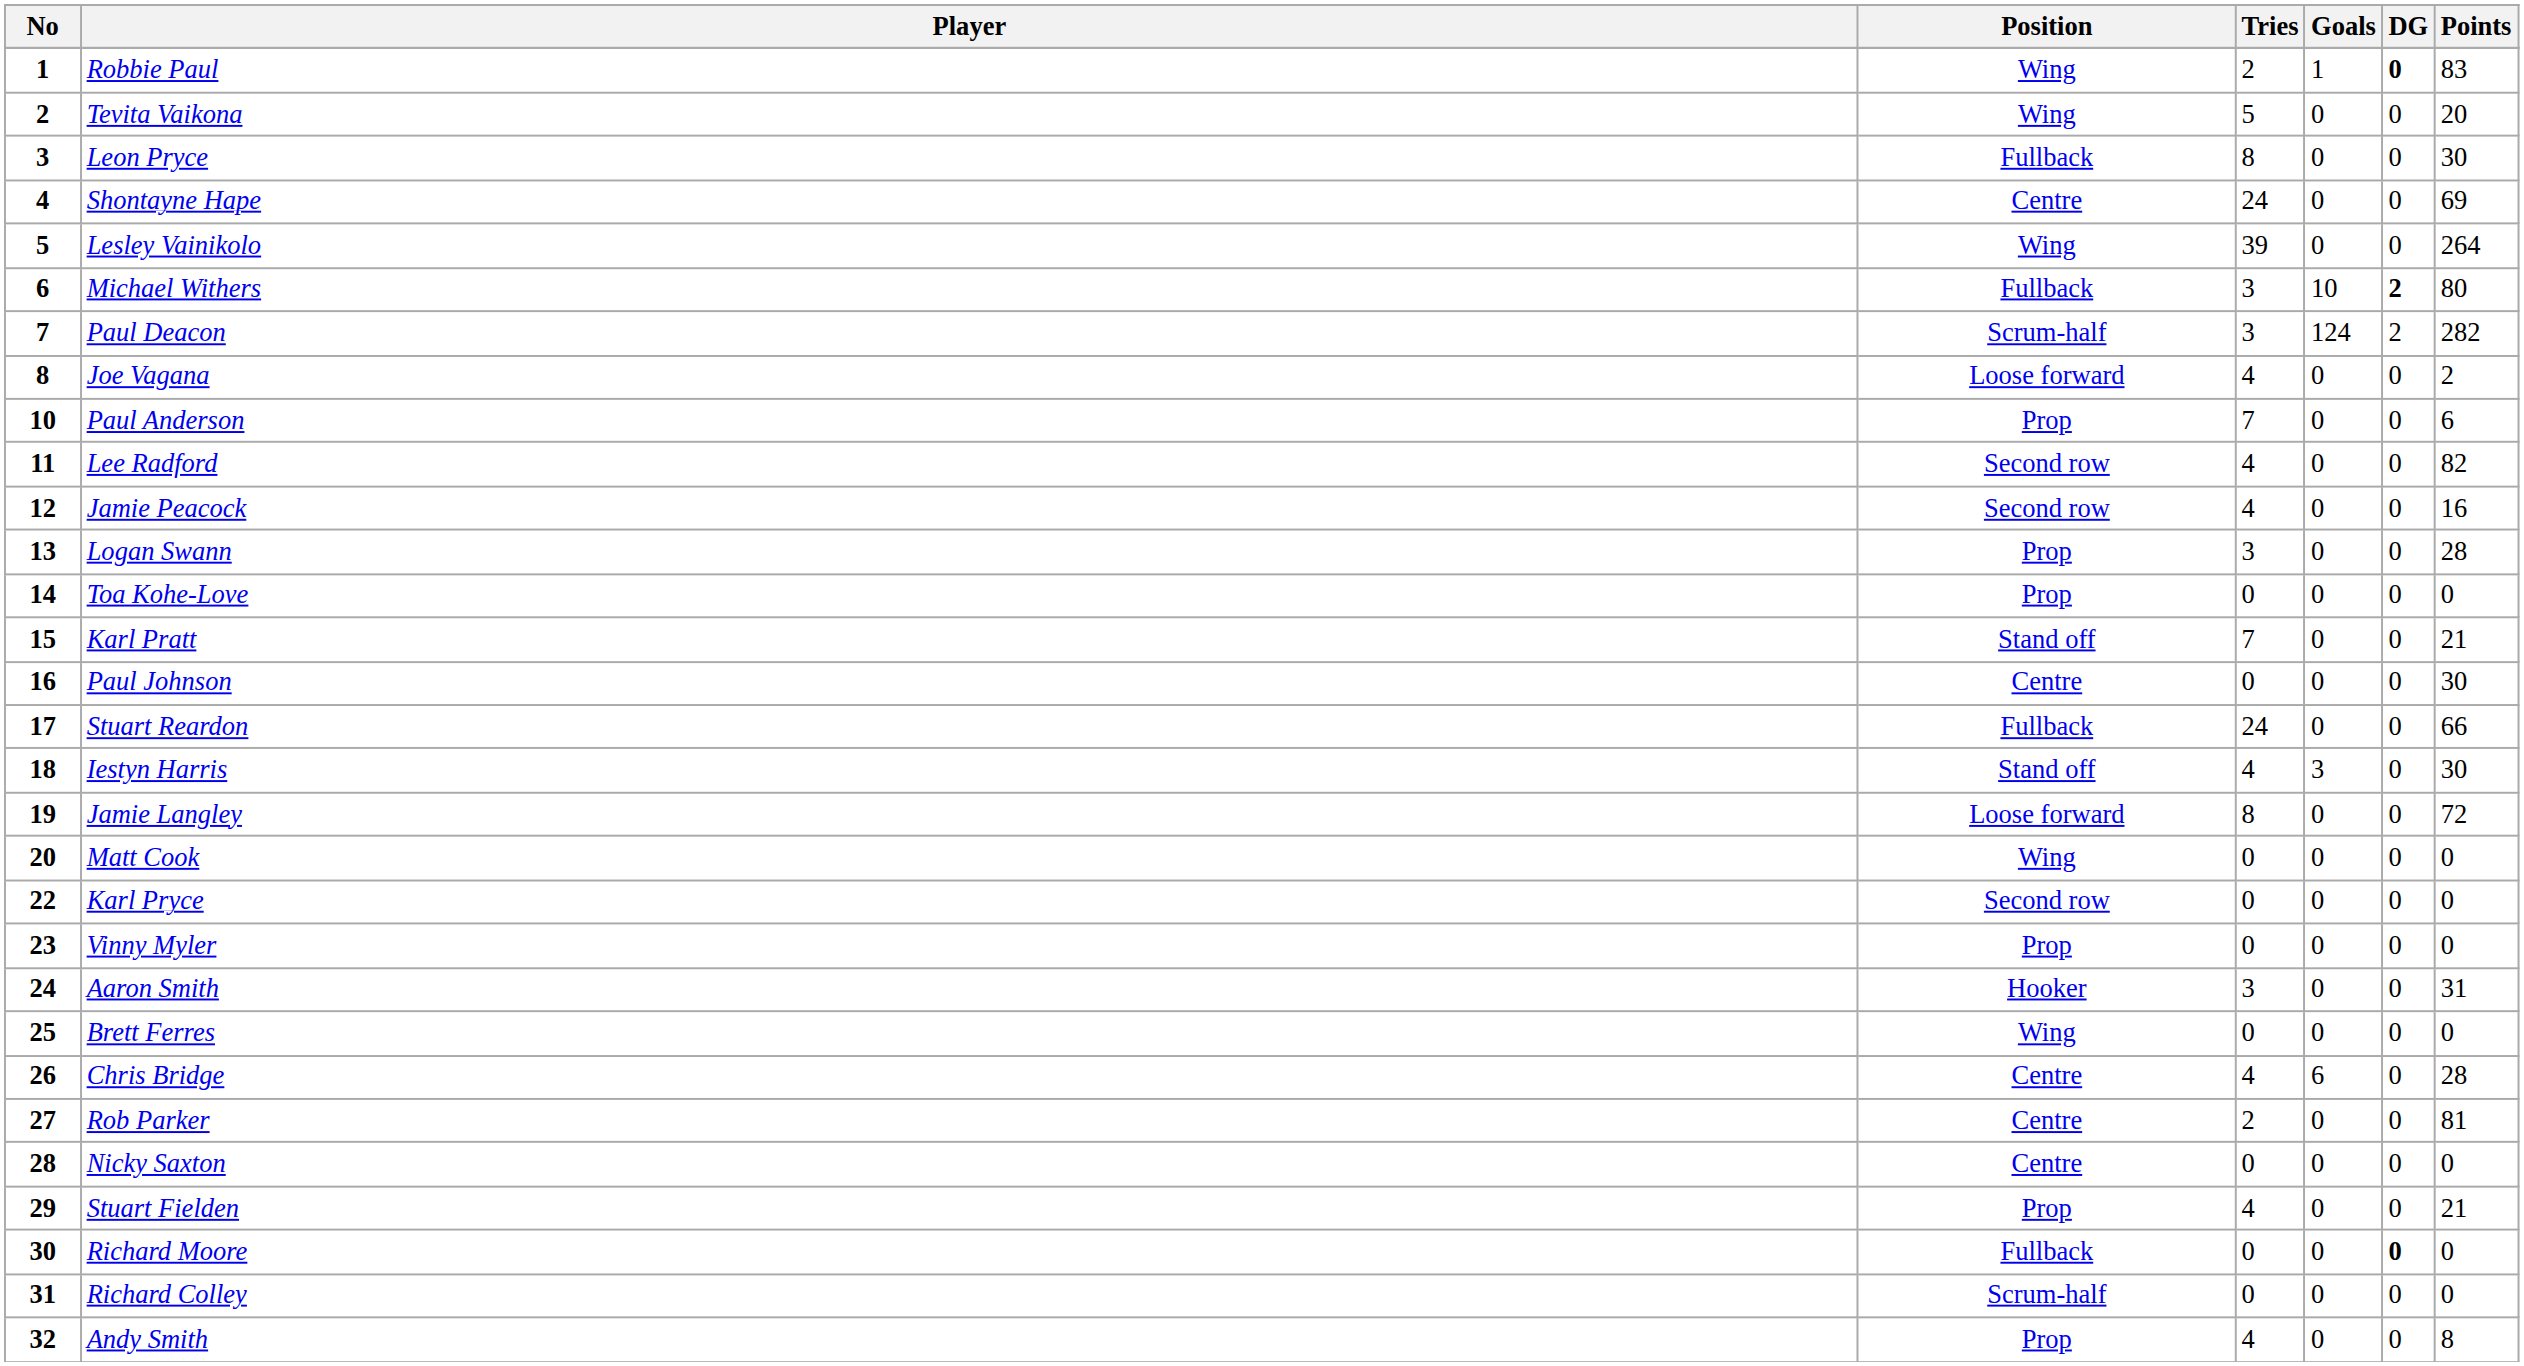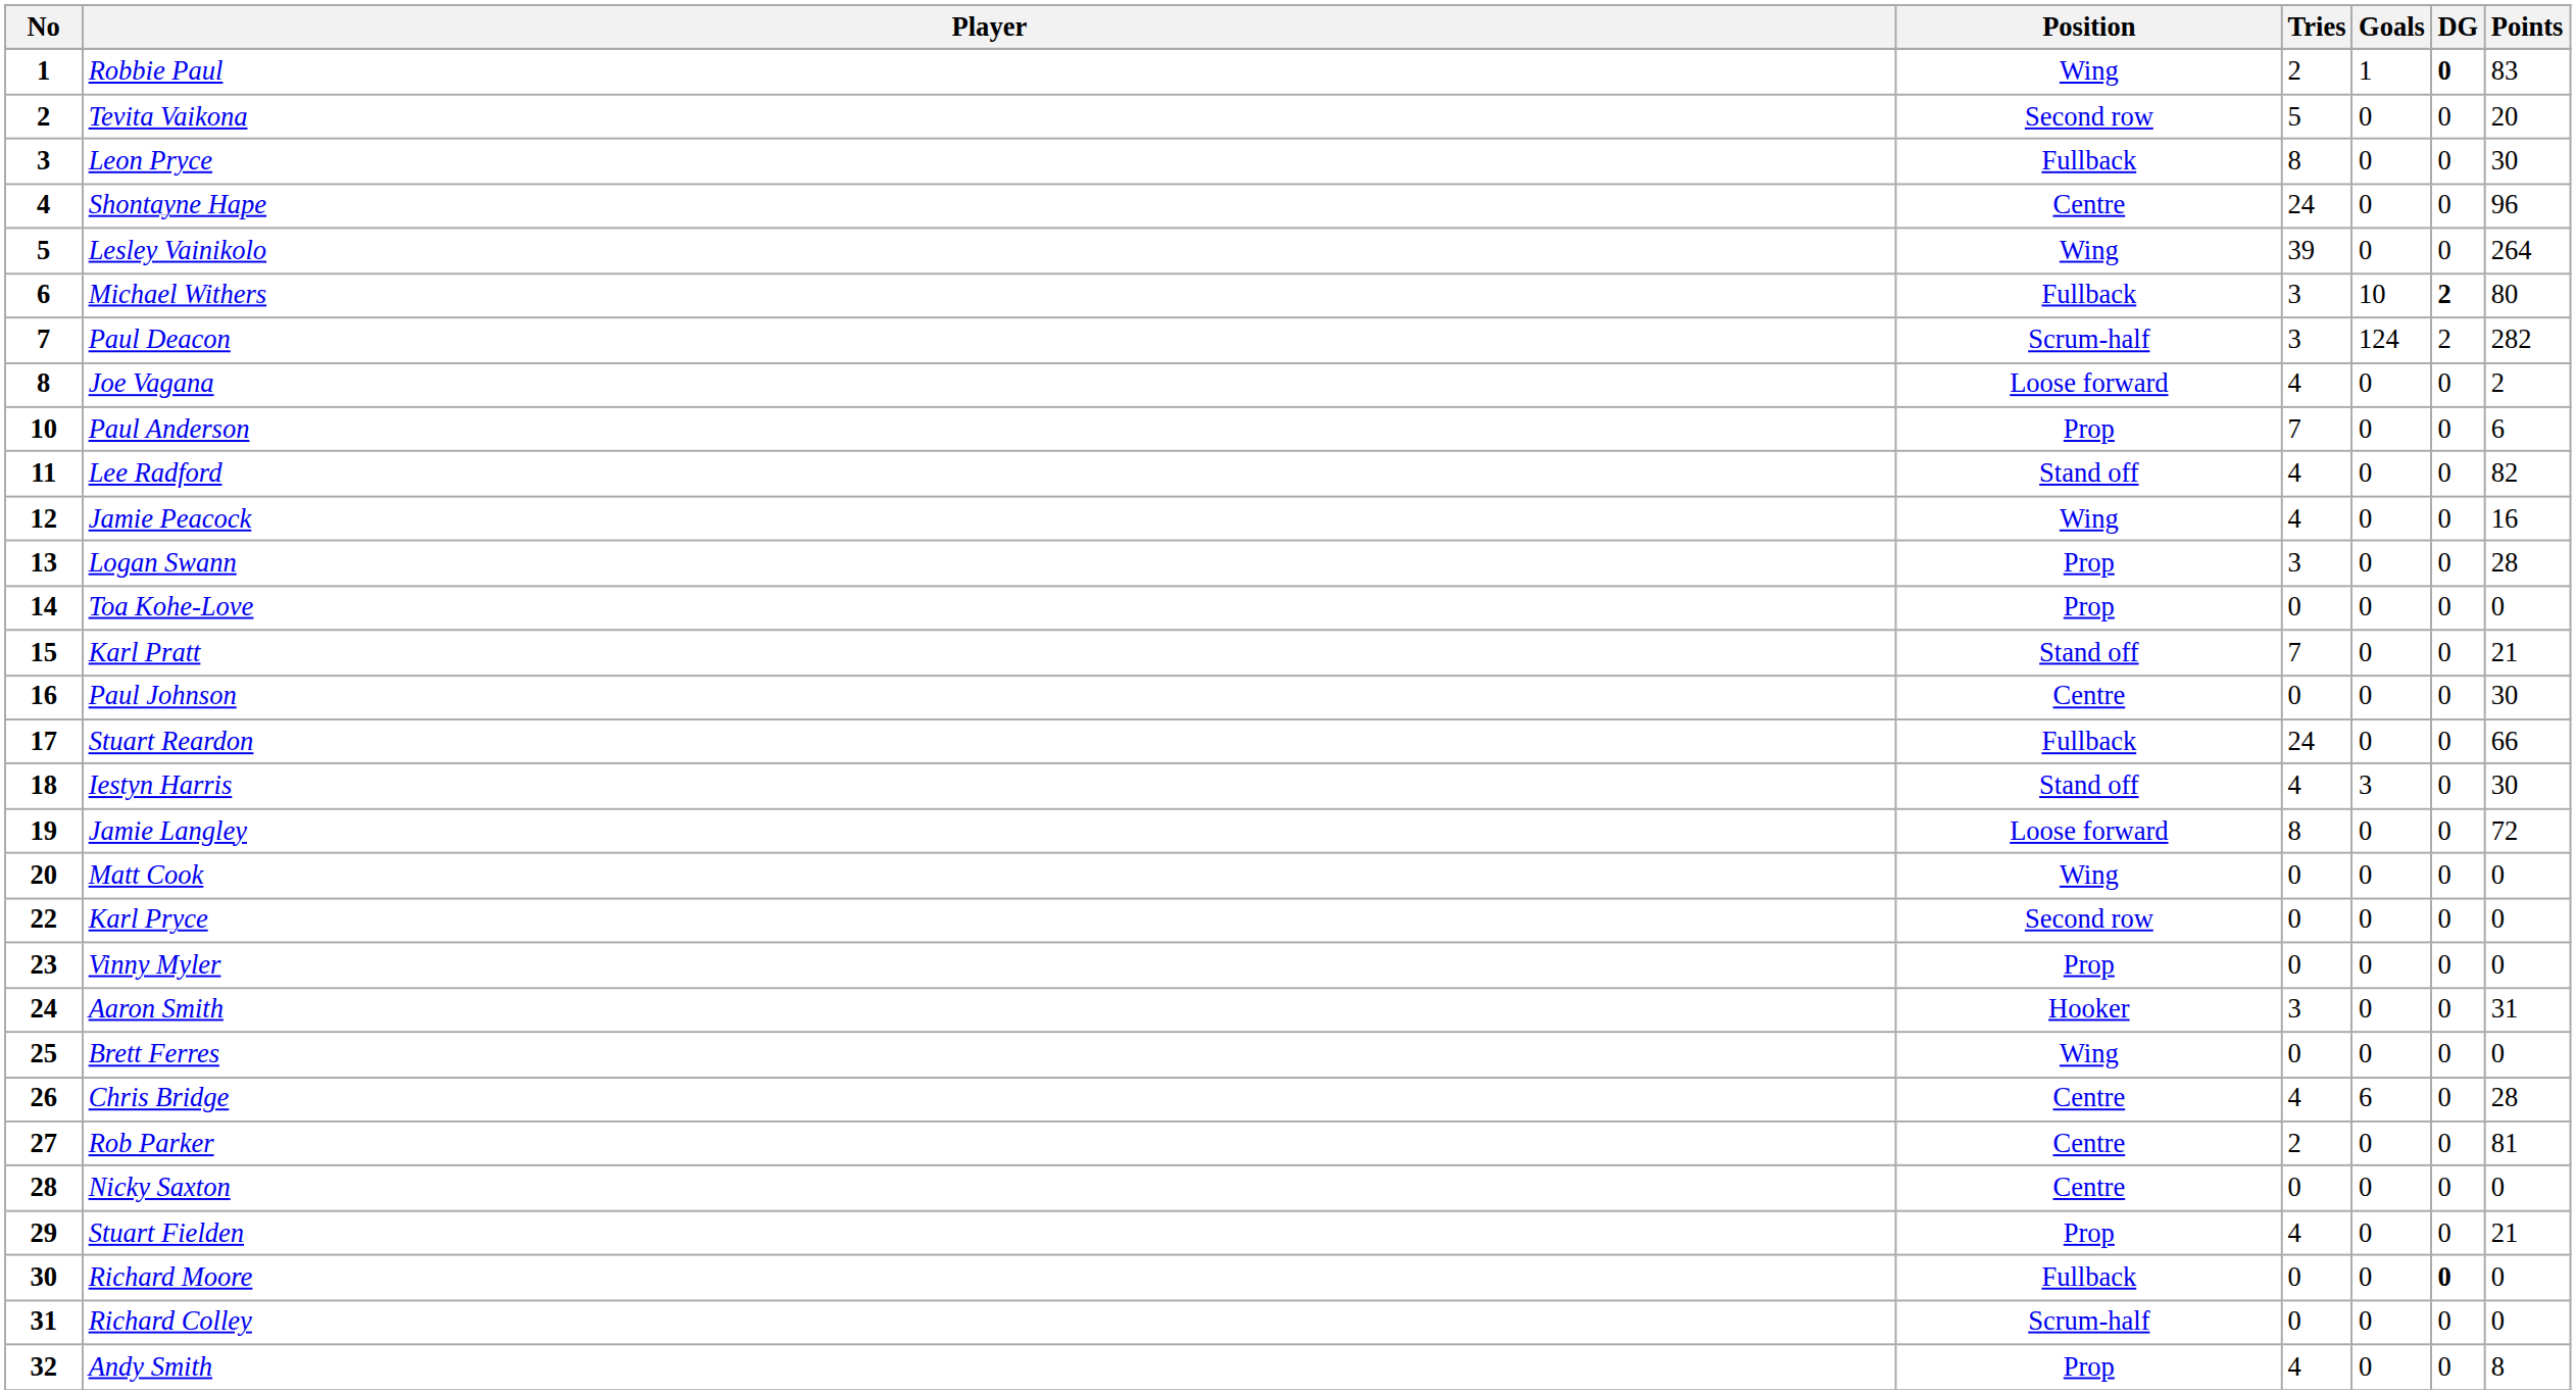Tevita Vaikona | Position: Wing -> Second row
Shontayne Hape | Points: 69 -> 96
Lee Radford | Position: Second row -> Stand off
Jamie Peacock | Position: Second row -> Wing
